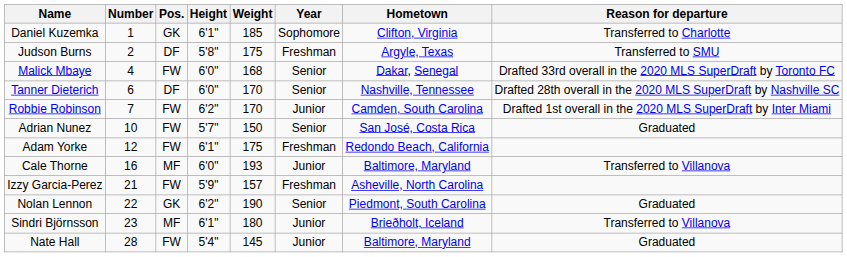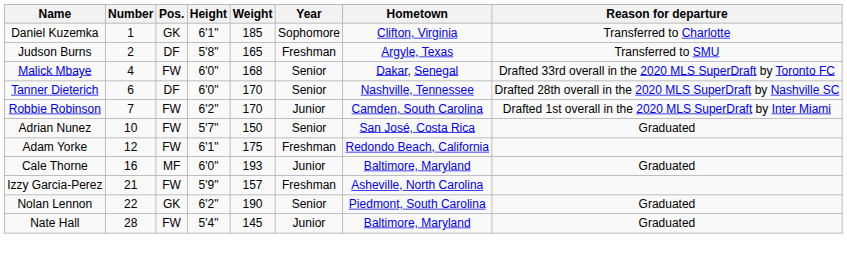Judson Burns | Weight: 175 -> 165
Cale Thorne | Reason for departure: Transferred to Villanova -> Graduated
- row: Sindri Björnsson | 23 | MF | 6'1" | 180 | Junior | Brieðholt, Iceland | Transferred to Villanova
